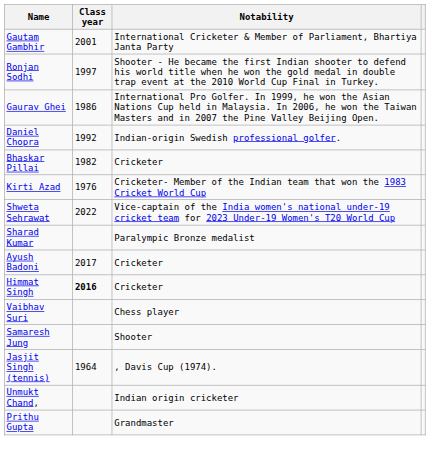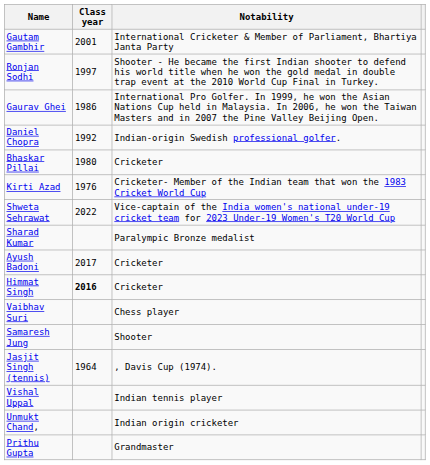Bhaskar Pillai | Class year: 1982 -> 1980
+ row: Vishal Uppal | Indian tennis player
